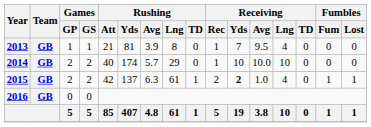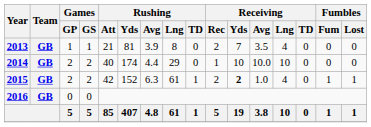2013 | Receiving / Rec: 1 -> 2
2013 | Receiving / Avg: 9.5 -> 3.5
2014 | Rushing / Avg: 5.7 -> 4.4
2015 | Rushing / Yds: 137 -> 152
